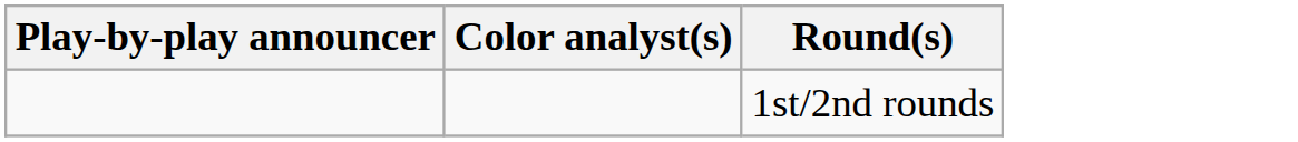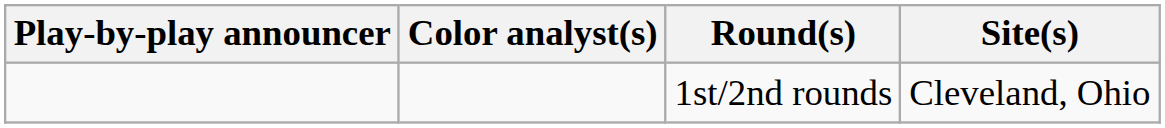+ column: Site(s) | Cleveland, Ohio
